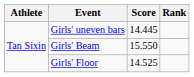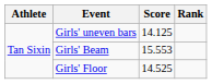Girls' uneven bars | Score: 14.445 -> 14.125
Girls' Beam | Score: 15.550 -> 15.553
